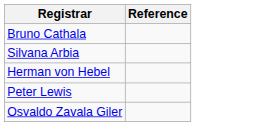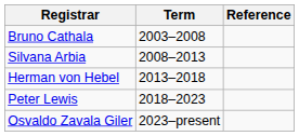+ column: Term | 2003–2008 | 2008–2013 | 2013–2018 | 2018–2023 | 2023–present
